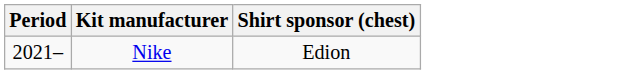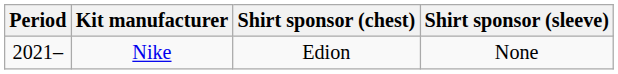+ column: Shirt sponsor (sleeve) | None
